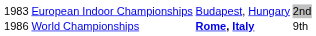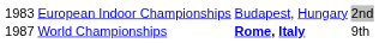World Championships | column 1: 1986 -> 1987
